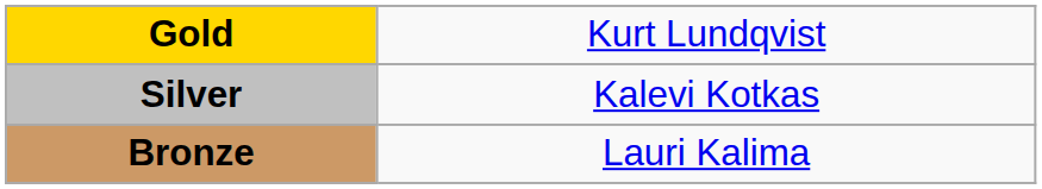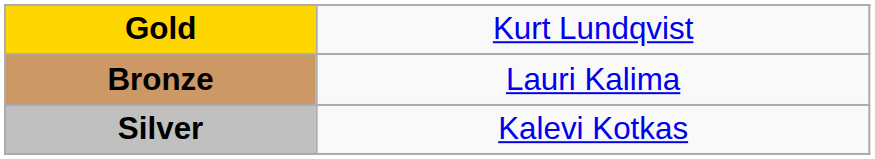rows swapped: Silver <-> Bronze
